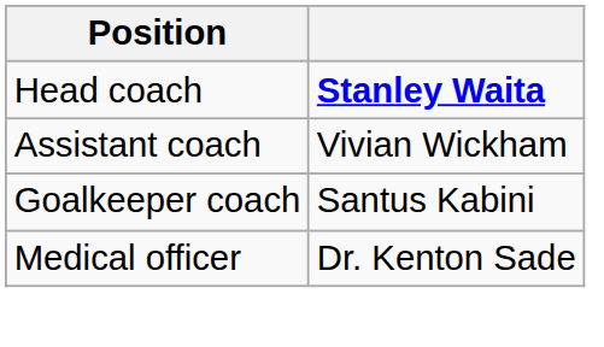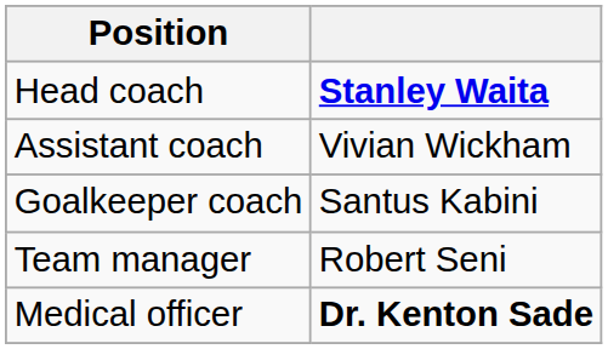+ row: Team manager | Robert Seni
Medical officer | column 2: normal -> bold
